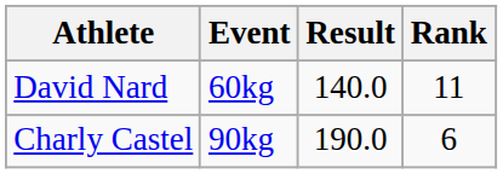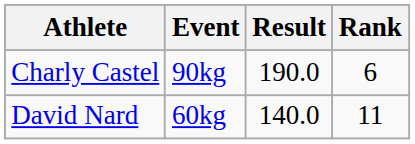rows swapped: Charly Castel <-> David Nard
